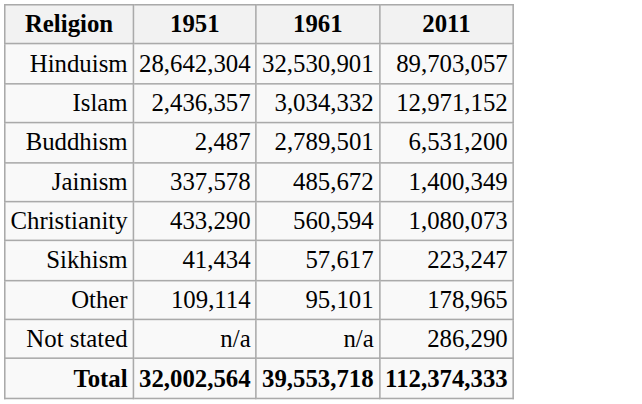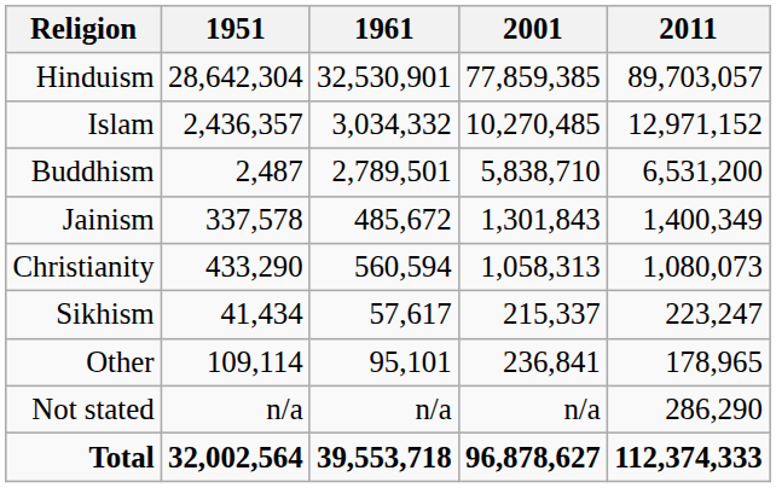+ column: 2001 | 77,859,385 | 10,270,485 | 5,838,710 | 1,301,843 | 1,058,313 | 215,337 | 236,841 | n/a | 96,878,627
